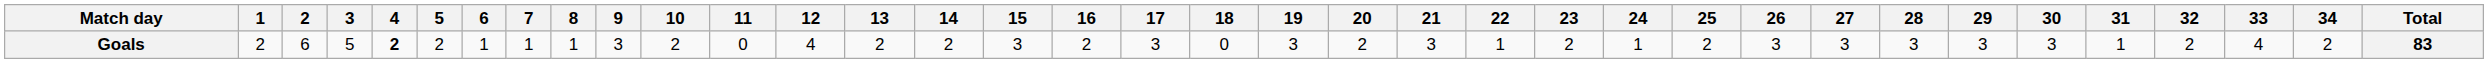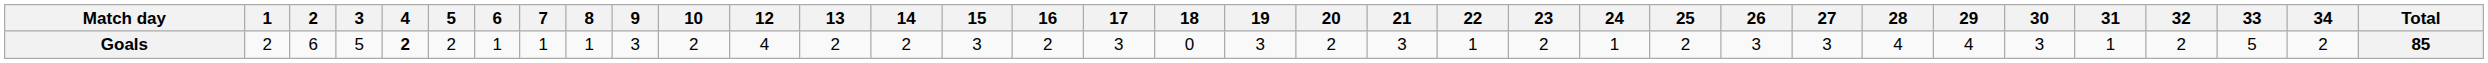- column: 11 | 0
Goals | 28: 3 -> 4
Goals | 29: 3 -> 4
Goals | 33: 4 -> 5
Goals | Total: 83 -> 85
